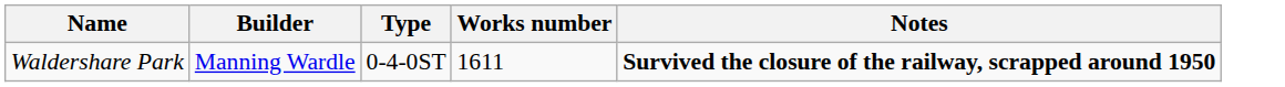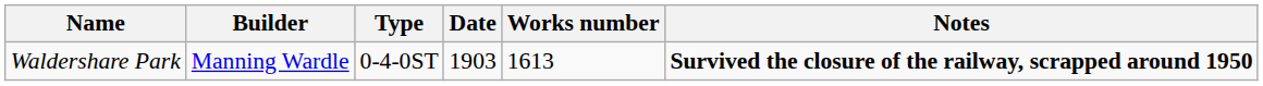+ column: Date | 1903
Waldershare Park | Works number: 1611 -> 1613
